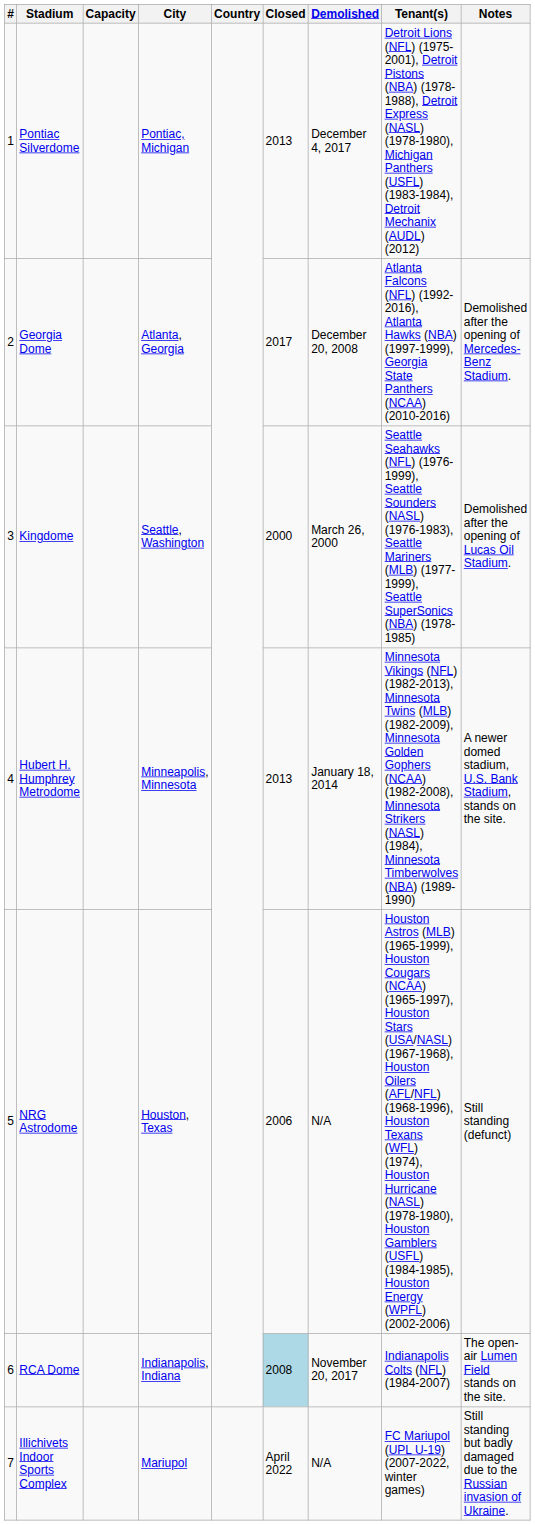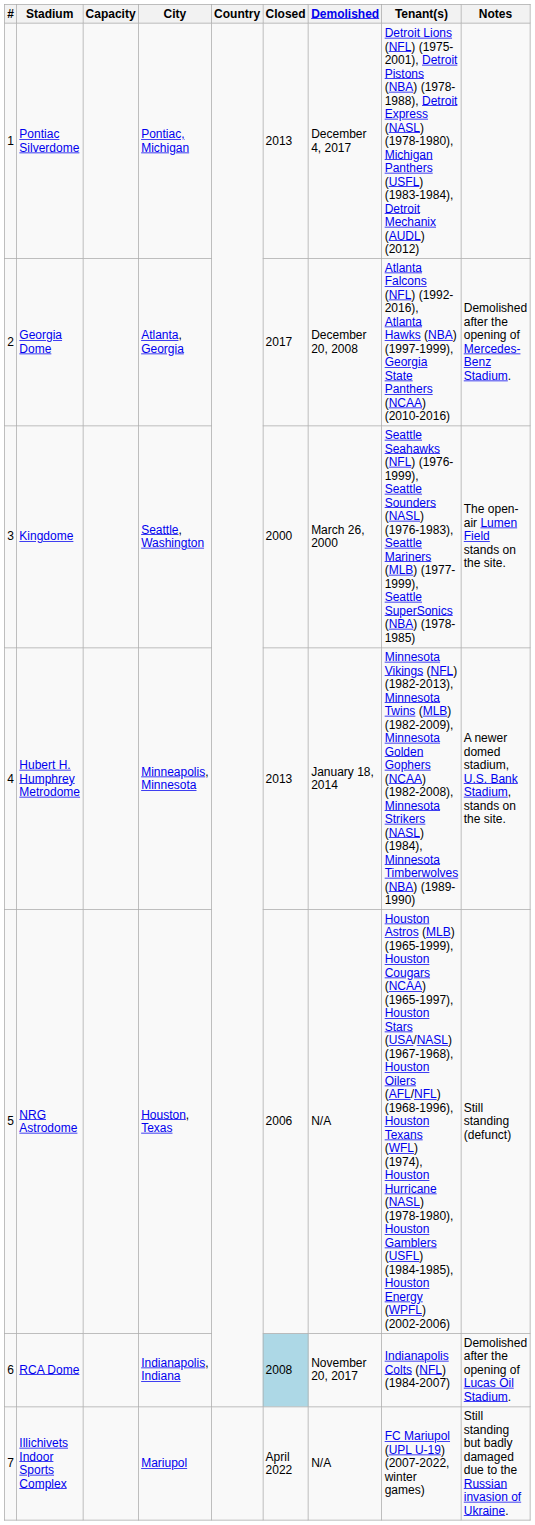Kingdome | Notes: Demolished after the opening of Lucas Oil Stadium. -> The open-air Lumen Field stands on the site.
RCA Dome | Notes: The open-air Lumen Field stands on the site. -> Demolished after the opening of Lucas Oil Stadium.
